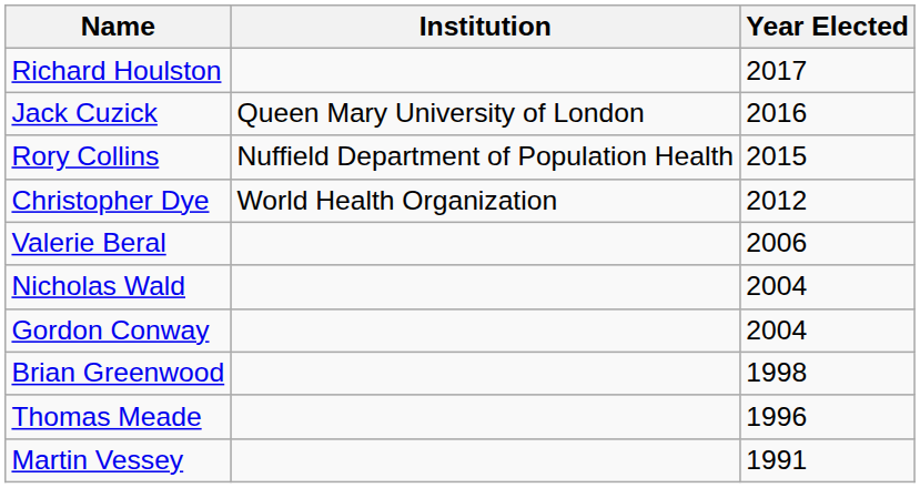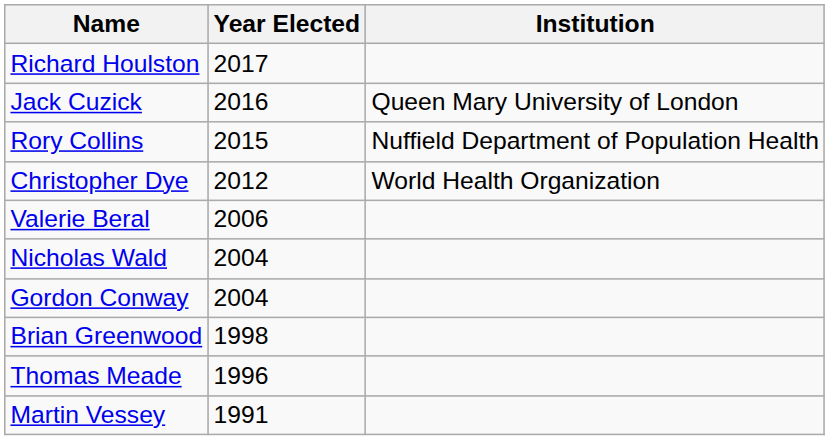columns swapped: Year Elected <-> Institution
